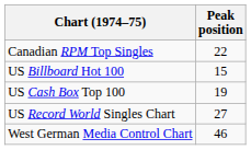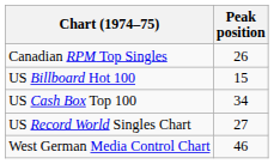Canadian RPM Top Singles | Peak position: 22 -> 26
US Cash Box Top 100 | Peak position: 19 -> 34
